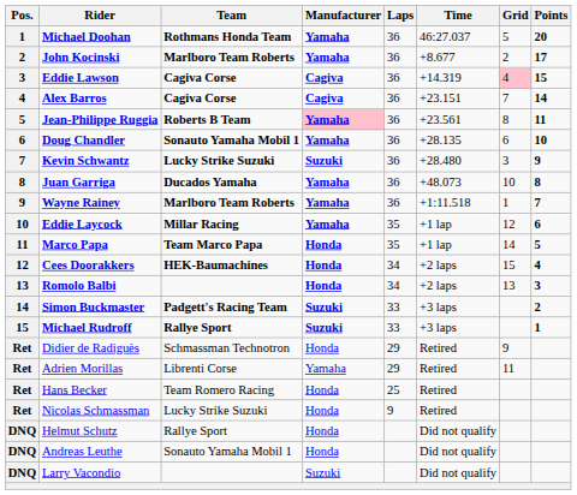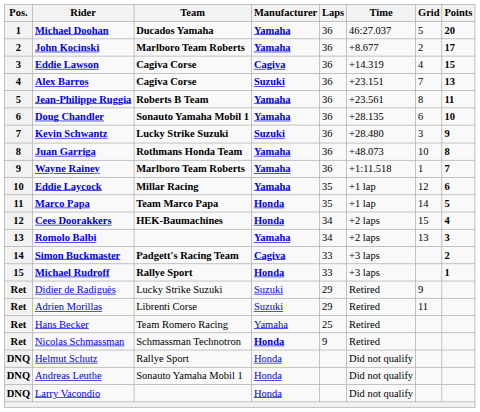Michael Doohan | Team: Rothmans Honda Team -> Ducados Yamaha
Eddie Lawson | Grid: pink background -> no background
Alex Barros | Manufacturer: Cagiva -> Suzuki
Alex Barros | Points: 14 -> 13
Jean-Philippe Ruggia | Manufacturer: pink background -> no background
Juan Garriga | Team: Ducados Yamaha -> Rothmans Honda Team
Romolo Balbi | Manufacturer: Honda -> Yamaha
Simon Buckmaster | Manufacturer: Suzuki -> Cagiva
Michael Rudroff | Manufacturer: Suzuki -> Honda
Didier de Radiguès | Team: Schmassman Technotron -> Lucky Strike Suzuki
Didier de Radiguès | Manufacturer: Honda -> Suzuki
Adrien Morillas | Manufacturer: Yamaha -> Suzuki
Hans Becker | Manufacturer: Honda -> Yamaha
Nicolas Schmassman | Team: Lucky Strike Suzuki -> Schmassman Technotron
Nicolas Schmassman | Manufacturer: normal -> bold
Larry Vacondio | Manufacturer: Suzuki -> Honda
